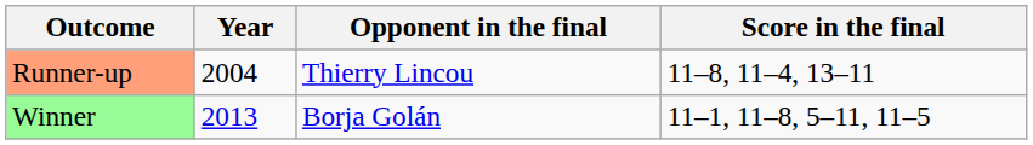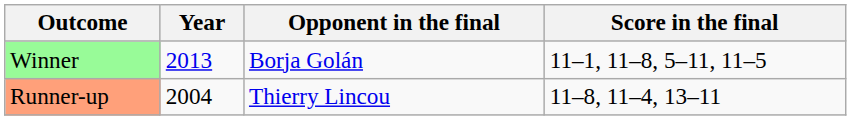rows swapped: Runner-up <-> Winner
